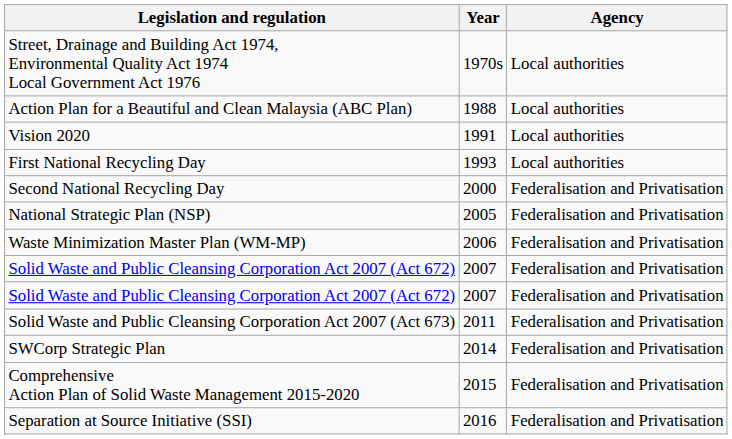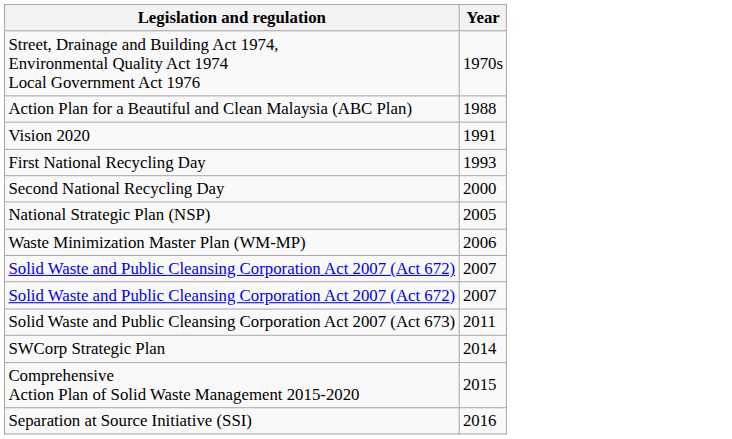- column: Agency | Local authorities | Local authorities | Local authorities | Local authorities | Federalisation and Privatisation | Federalisation and Privatisation | Federalisation and Privatisation | Federalisation and Privatisation | Federalisation and Privatisation | Federalisation and Privatisation | Federalisation and Privatisation | Federalisation and Privatisation | Federalisation and Privatisation
